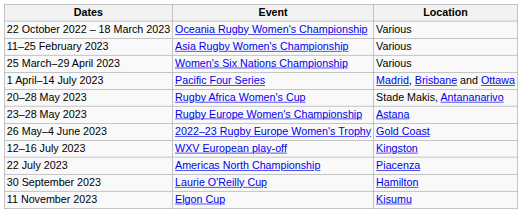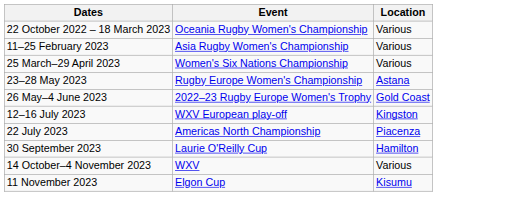- row: 1 April–14 July 2023 | Pacific Four Series | Madrid, Brisbane and Ottawa
- row: 20–28 May 2023 | Rugby Africa Women's Cup | Stade Makis, Antananarivo
+ row: 14 October–4 November 2023 | WXV | Various
